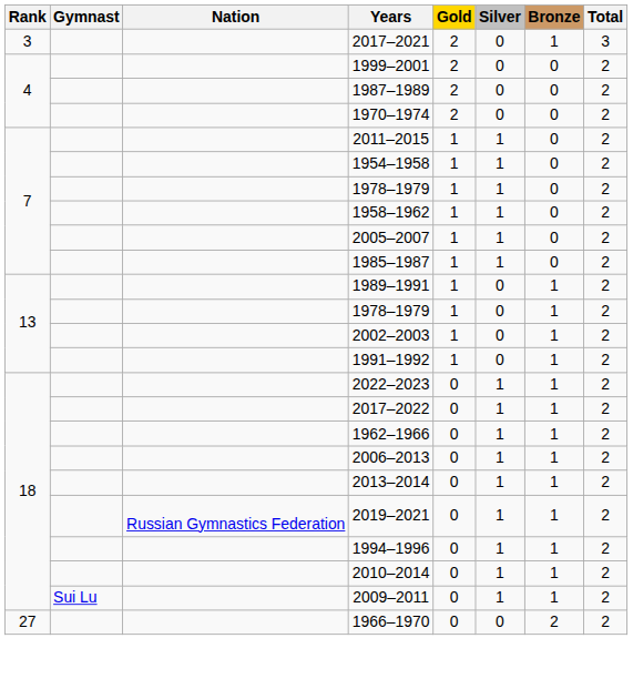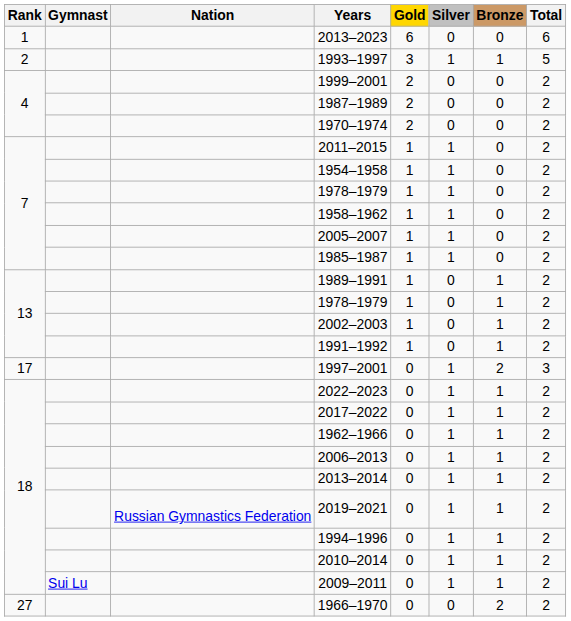+ row: 1 | 2013–2023 | 6 | 0 | 0 | 6
+ row: 2 | 1993–1997 | 3 | 1 | 1 | 5
- row: 3 | 2017–2021 | 2 | 0 | 1 | 3
+ row: 17 | 1997–2001 | 0 | 1 | 2 | 3
